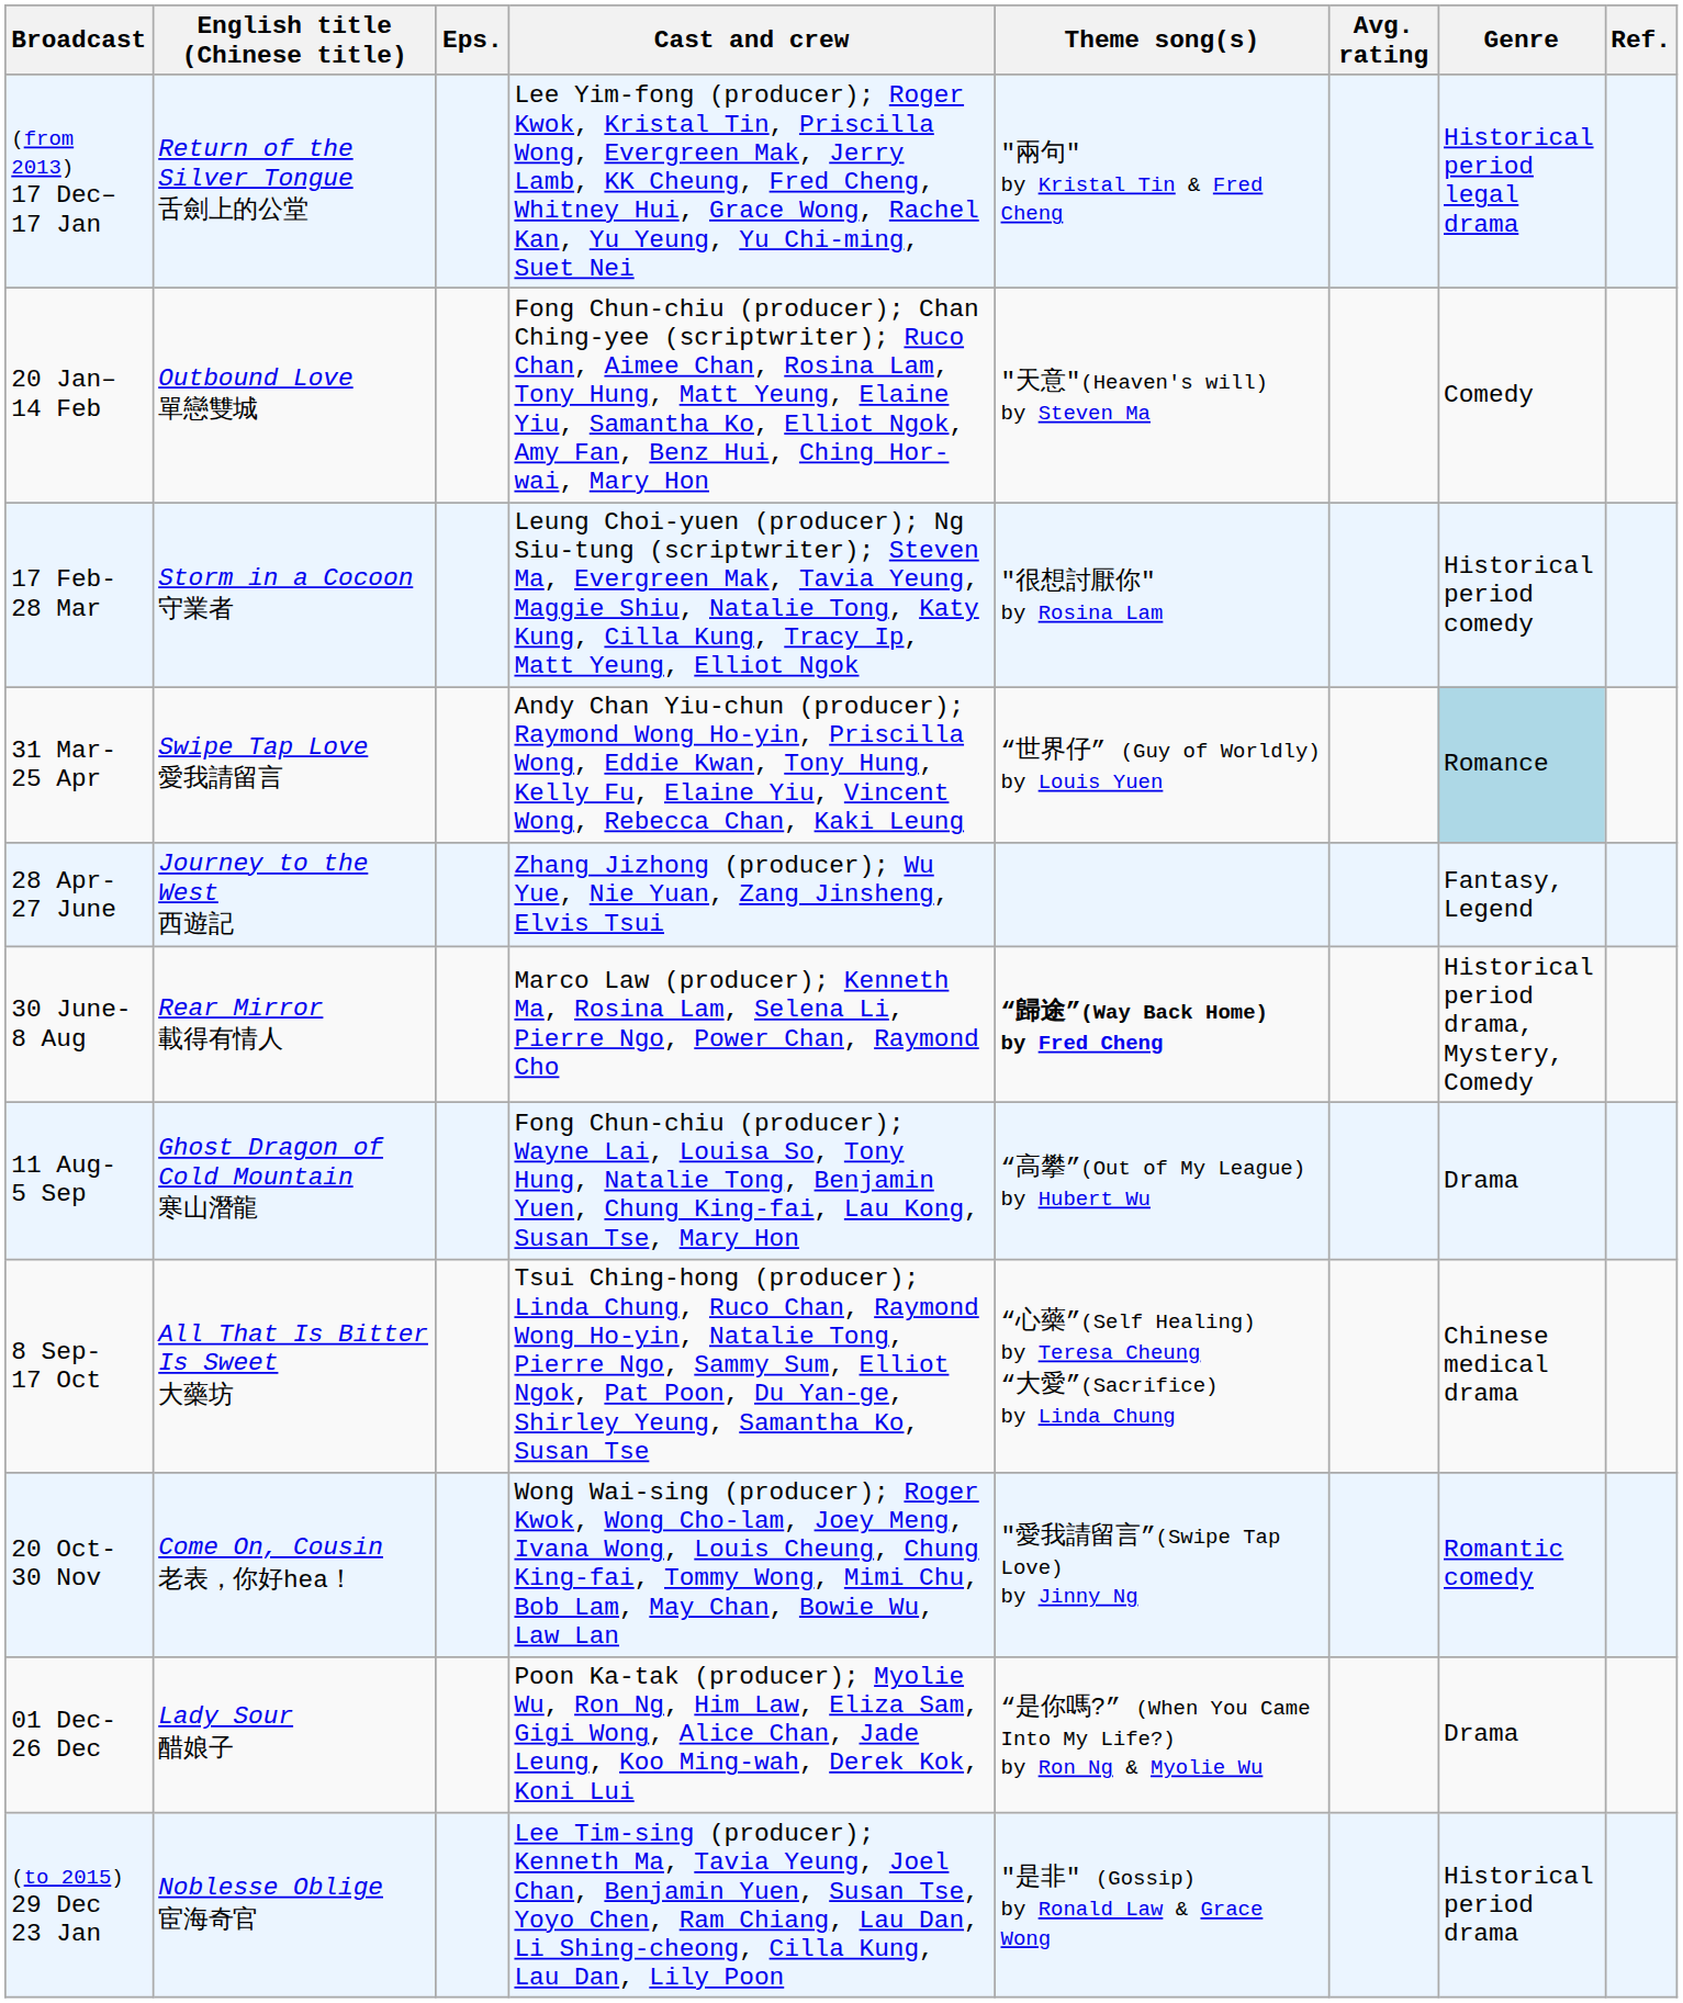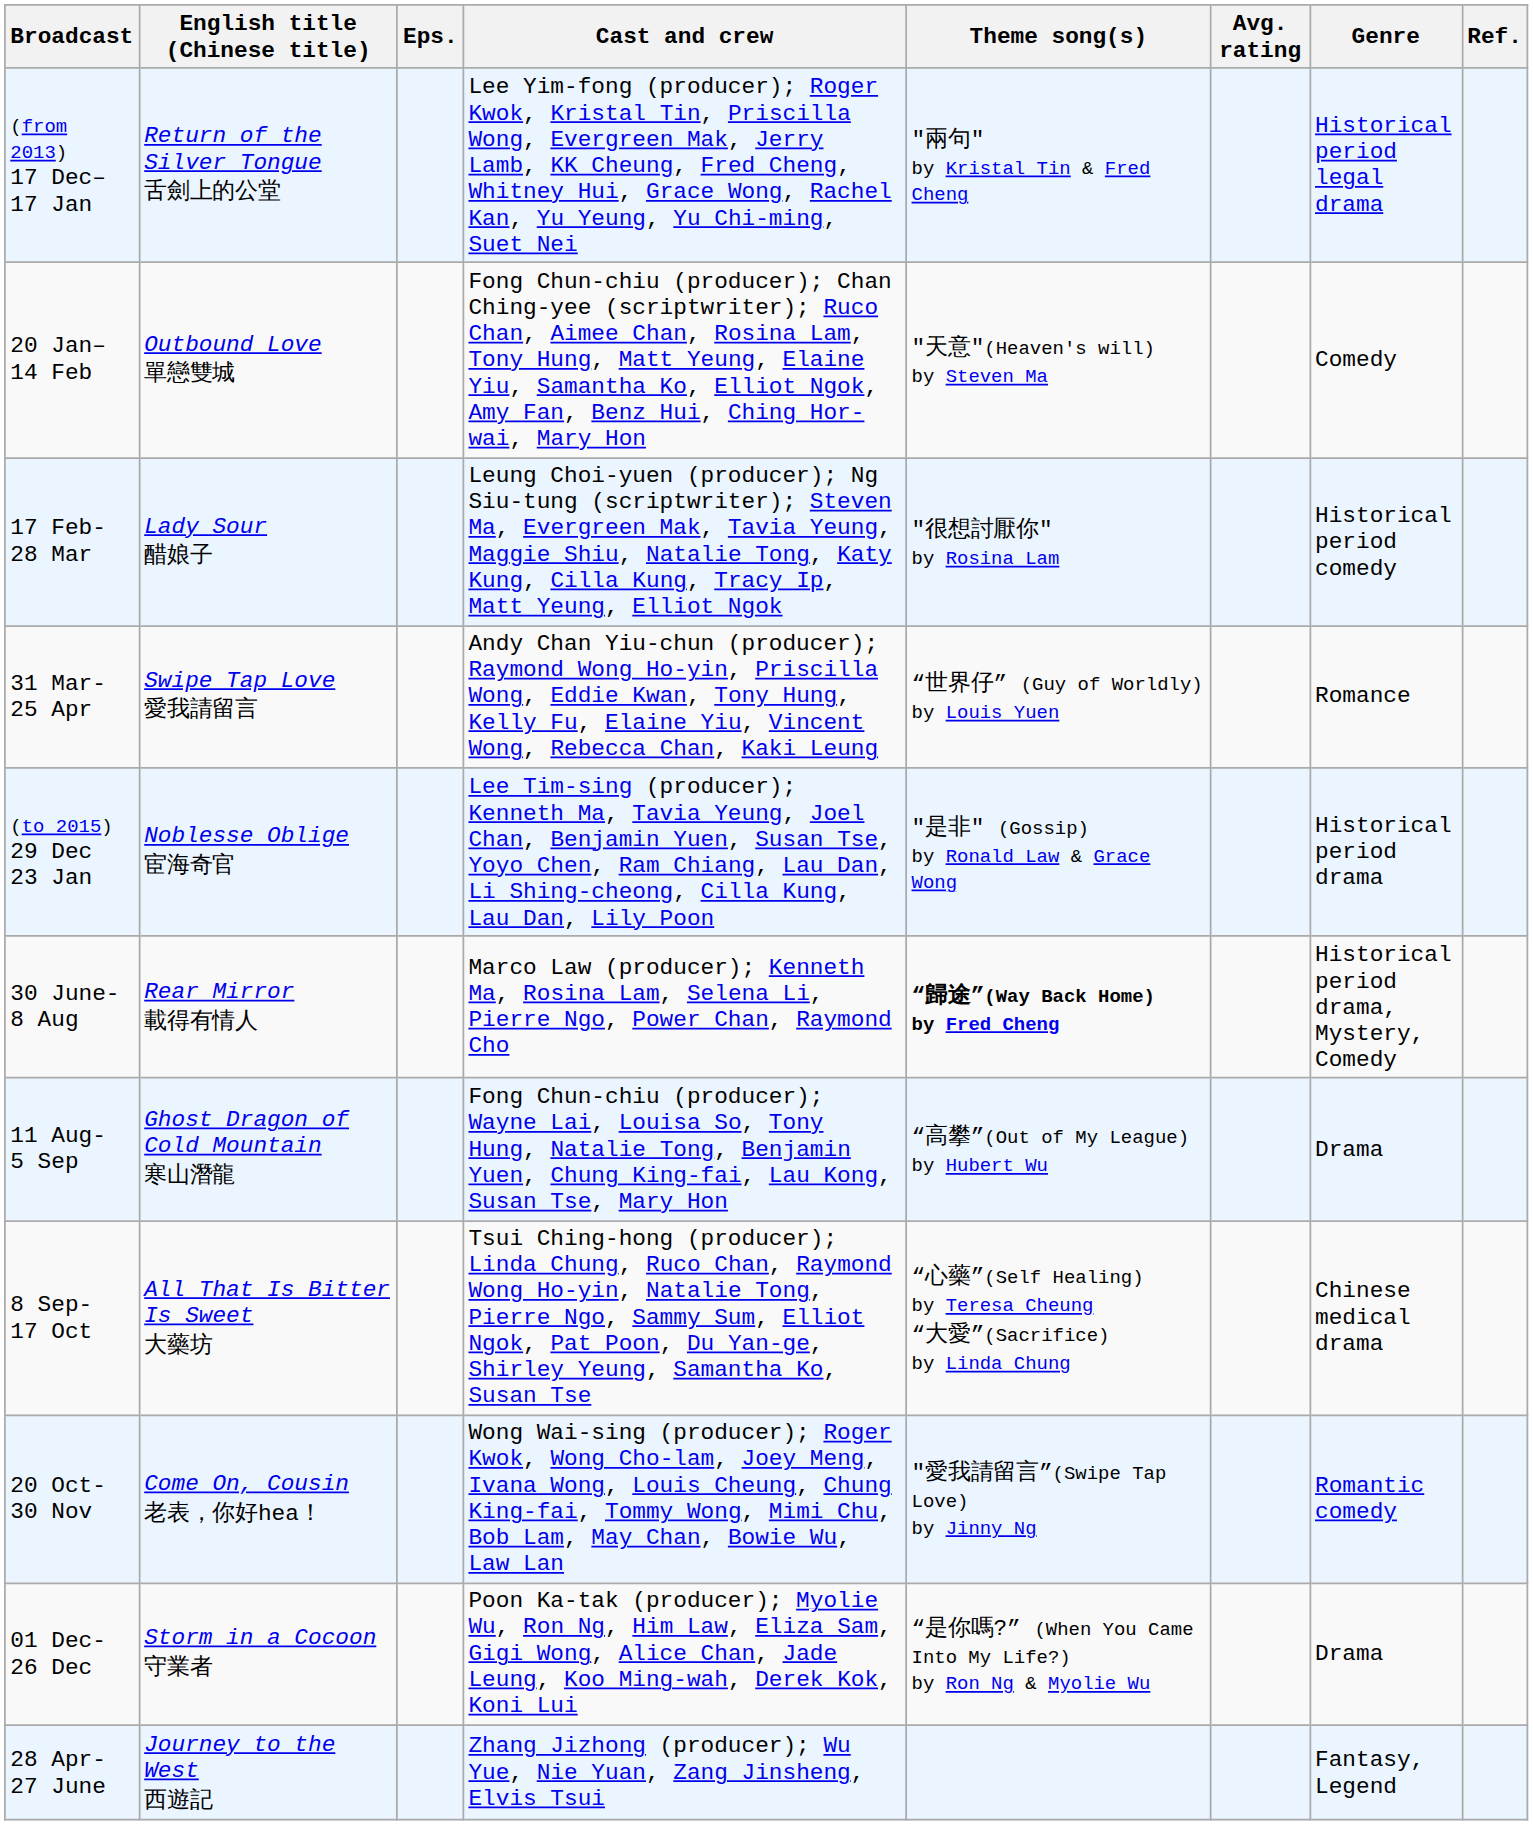17 Feb- 28 Mar | English title (Chinese title): Storm in a Cocoon 守業者 -> Lady Sour 醋娘子
31 Mar- 25 Apr | Genre: lightblue background -> no background
rows swapped: 28 Apr- 27 June <-> (to 2015) 29 Dec 23 Jan
01 Dec- 26 Dec | English title (Chinese title): Lady Sour 醋娘子 -> Storm in a Cocoon 守業者
